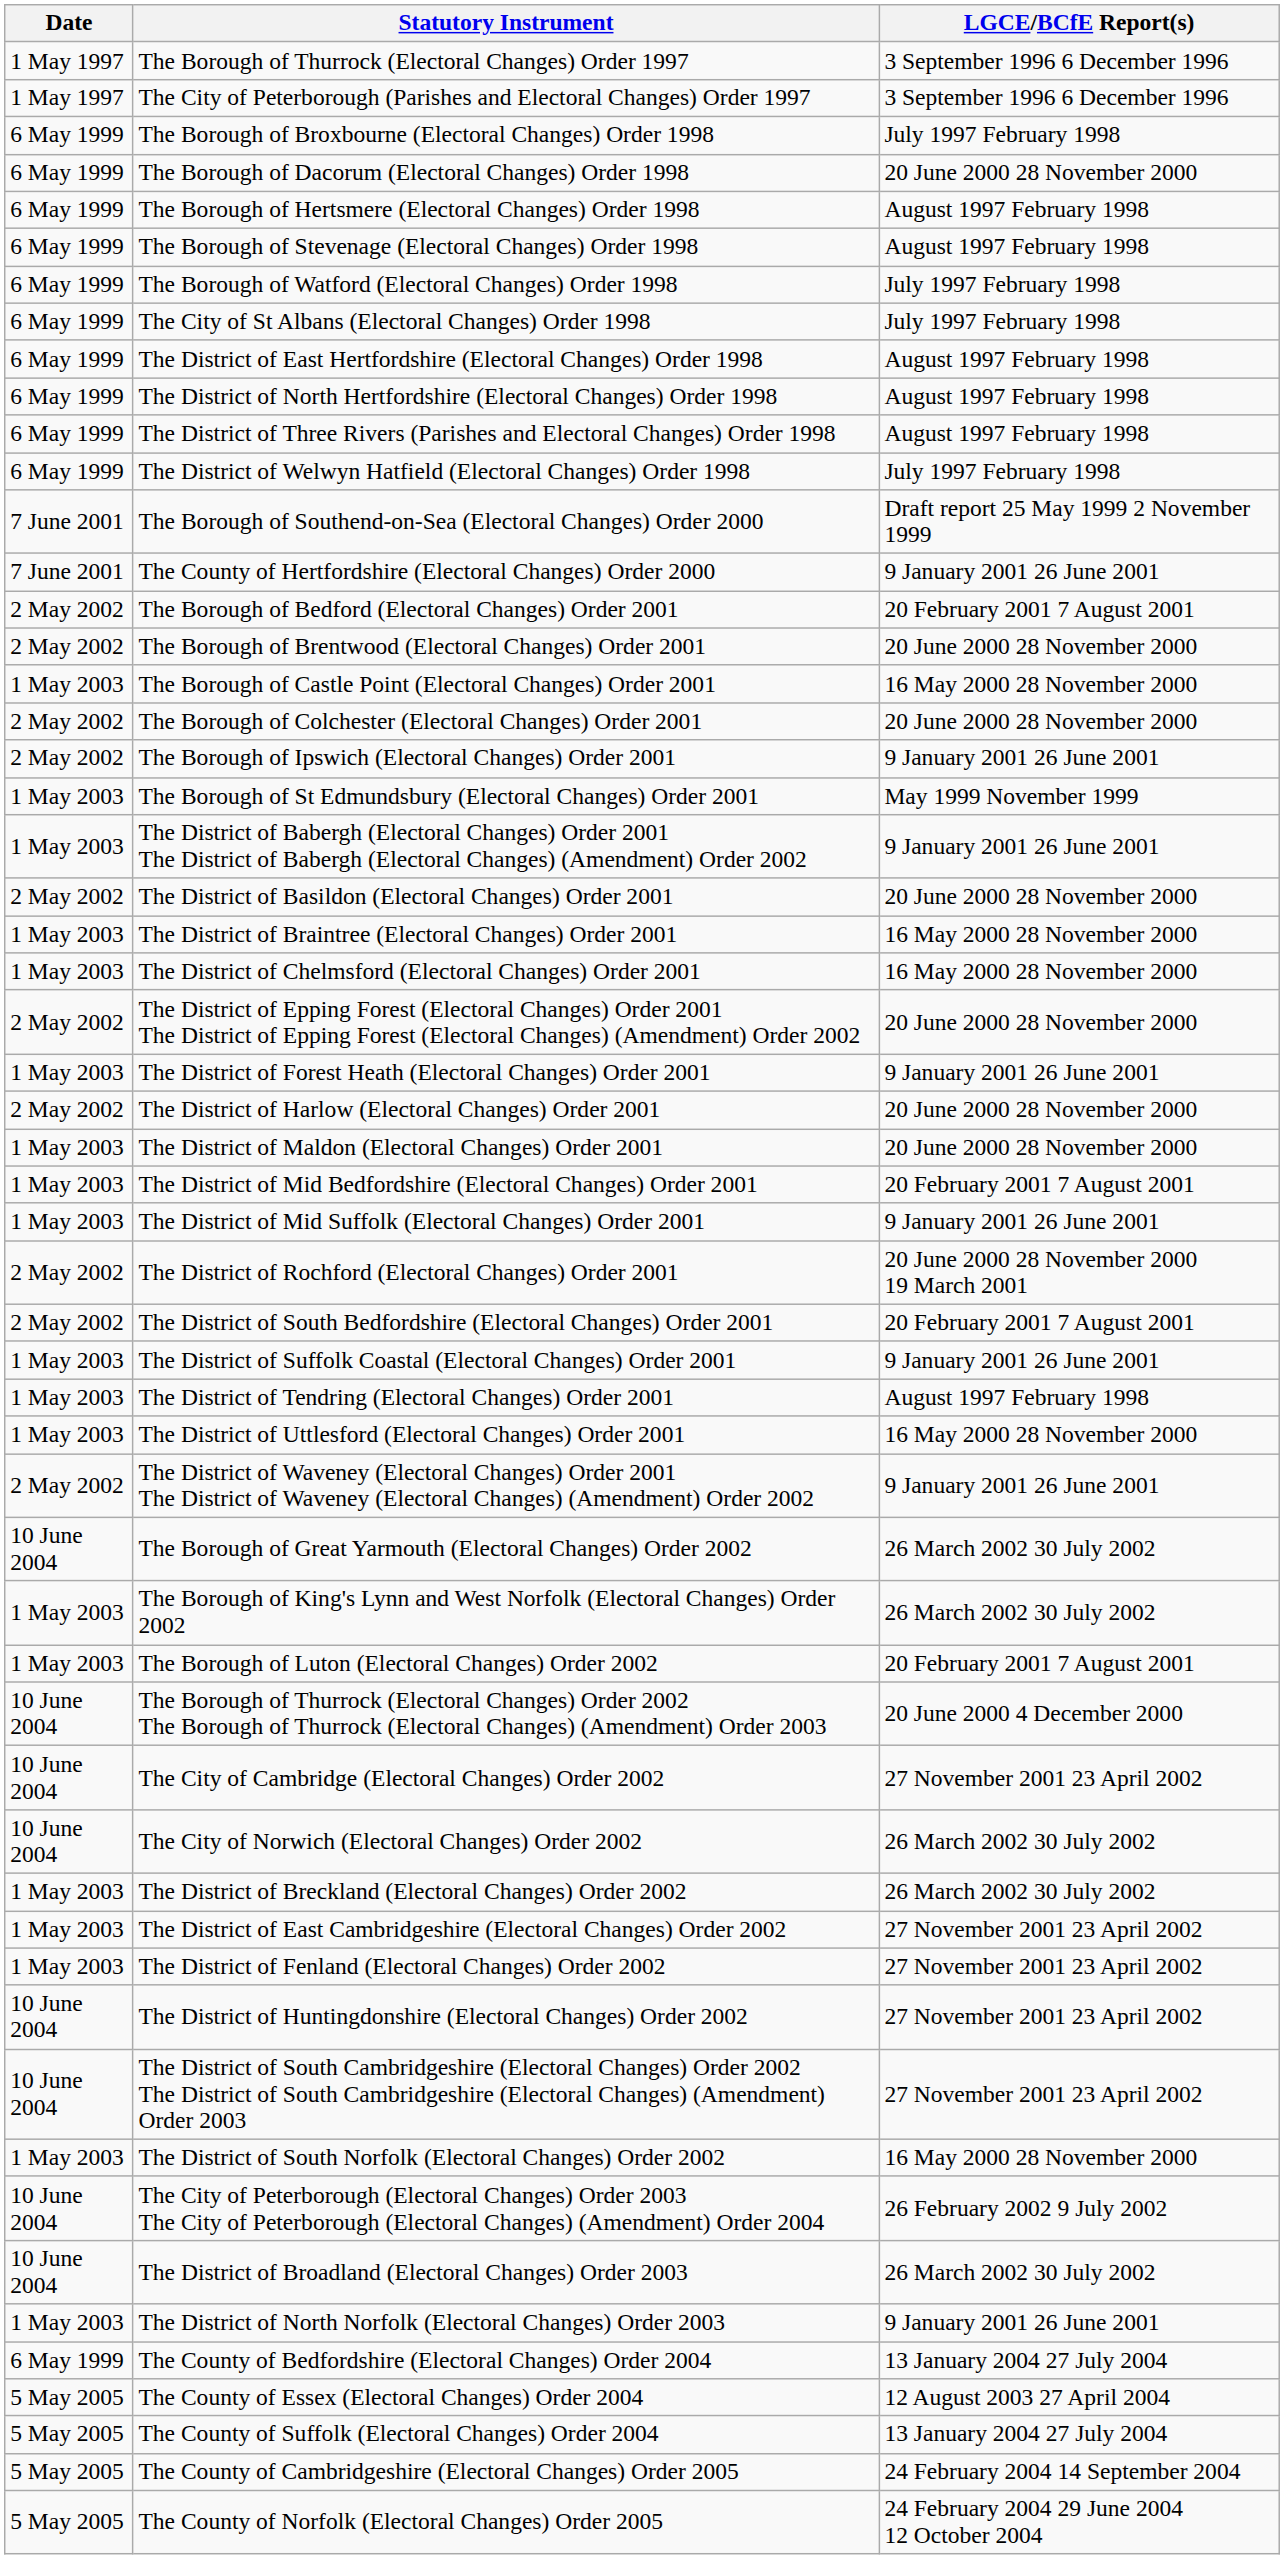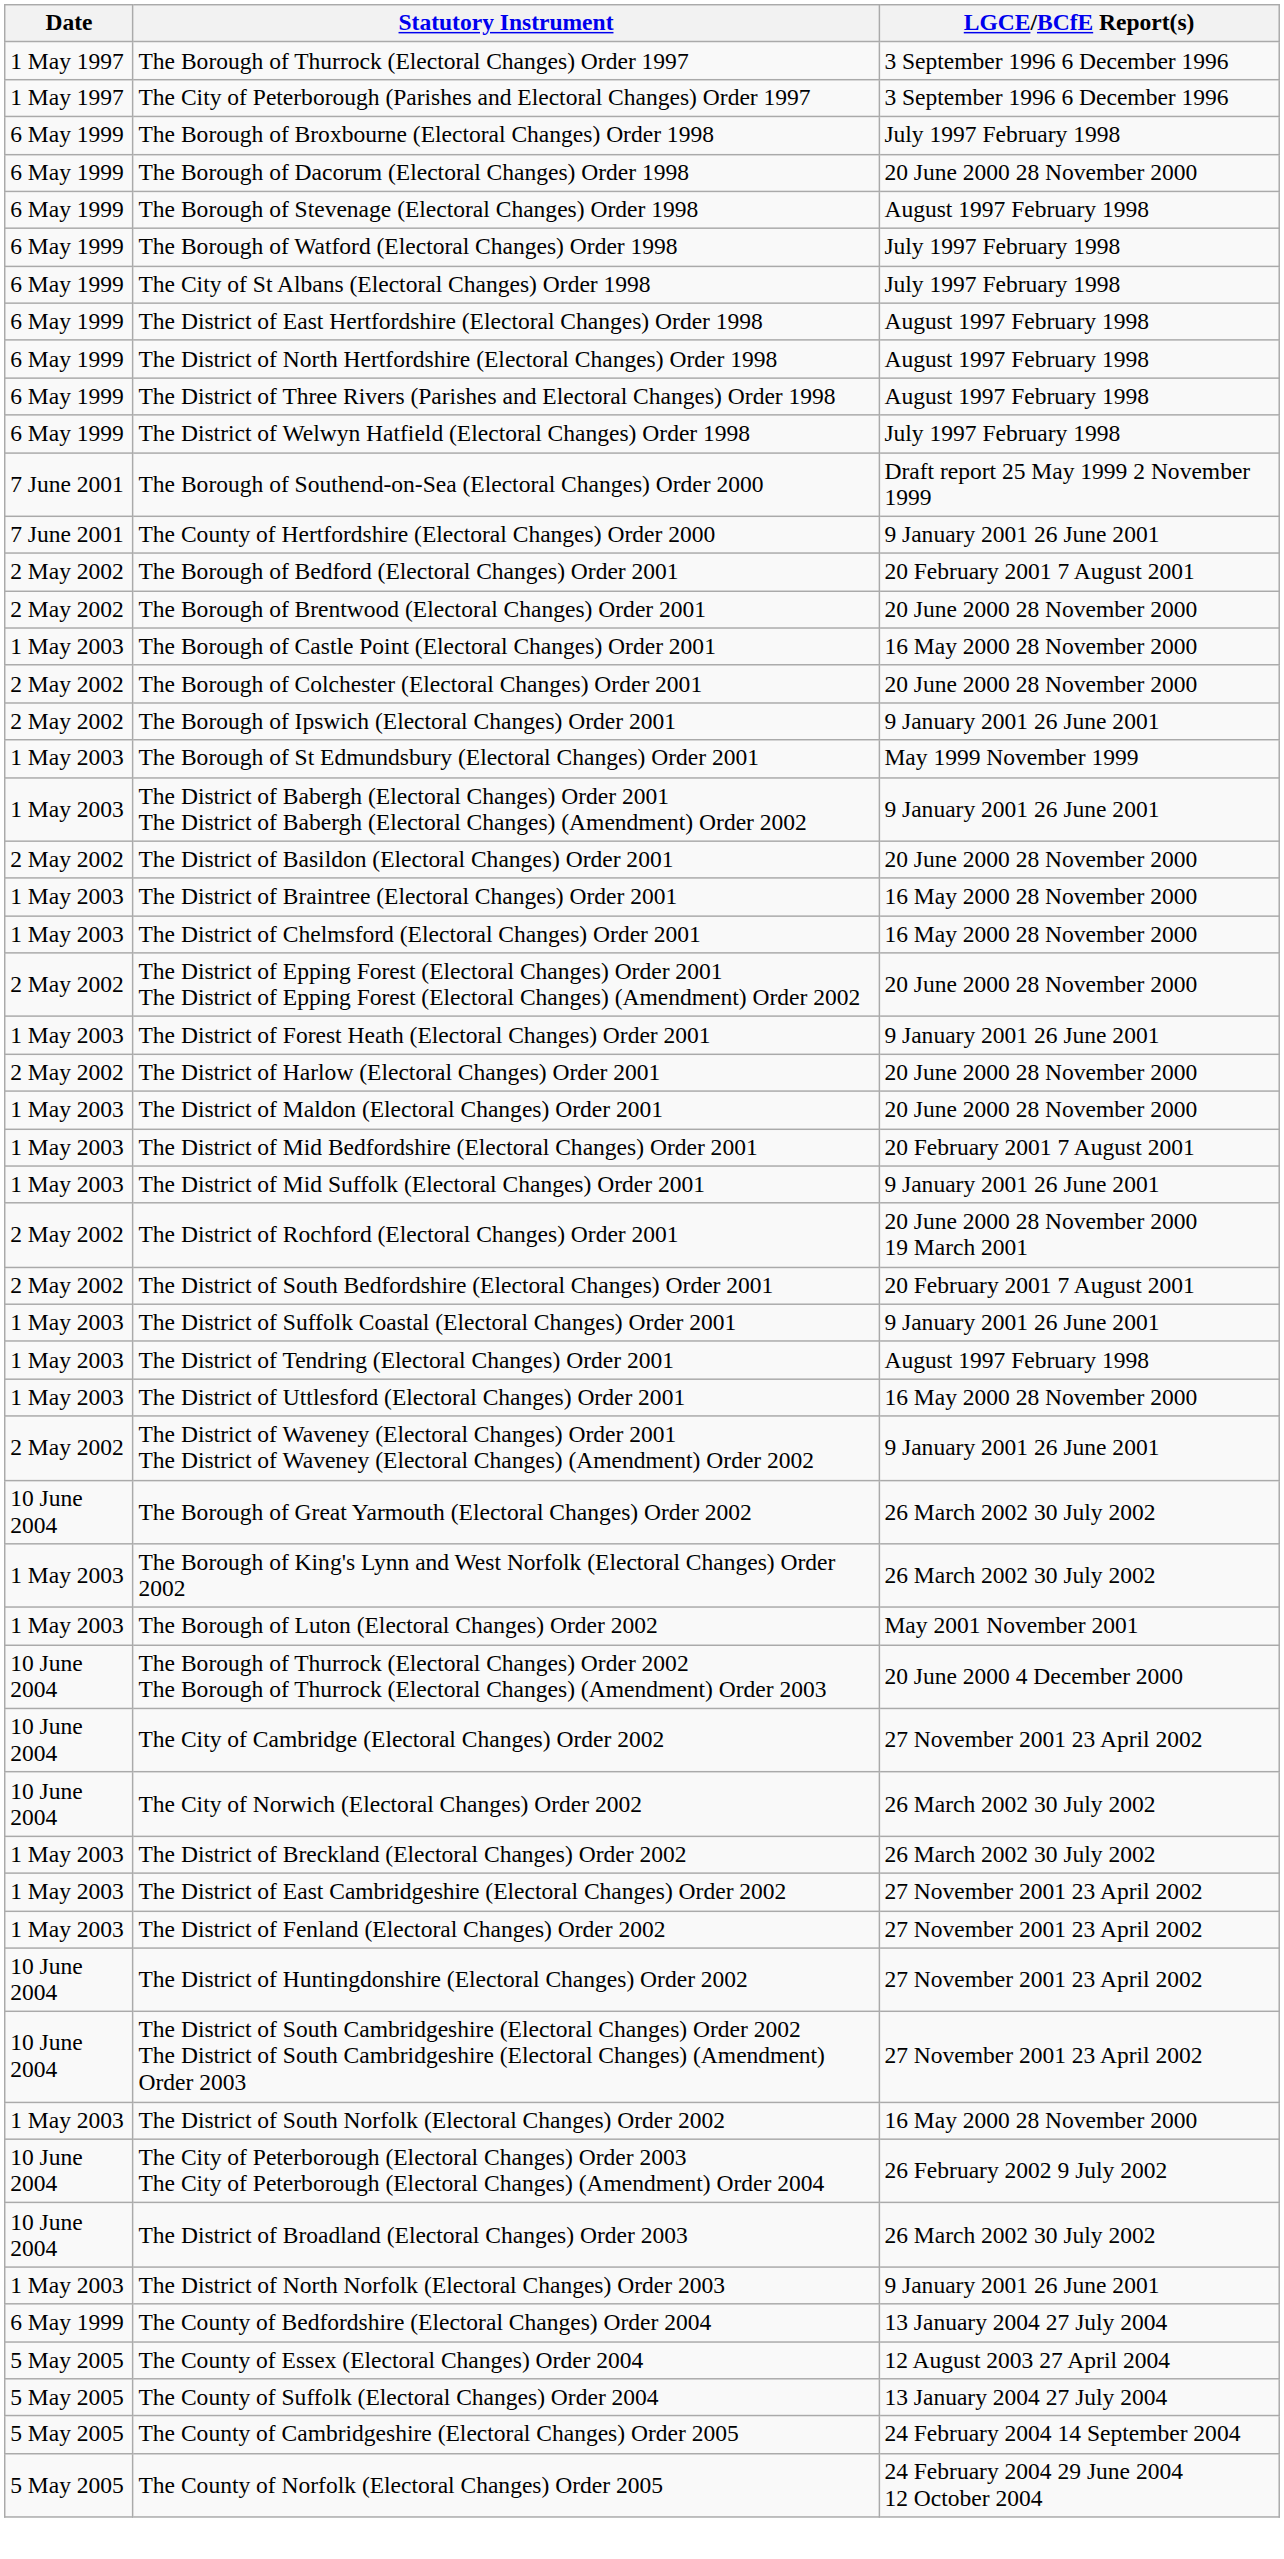- row: 6 May 1999 | The Borough of Hertsmere (Electoral Changes) Order 1998 | August 1997 February 1998
The Borough of Luton (Electoral Changes) Order 2002 | LGCE/BCfE Report(s): 20 February 2001 7 August 2001 -> May 2001 November 2001
